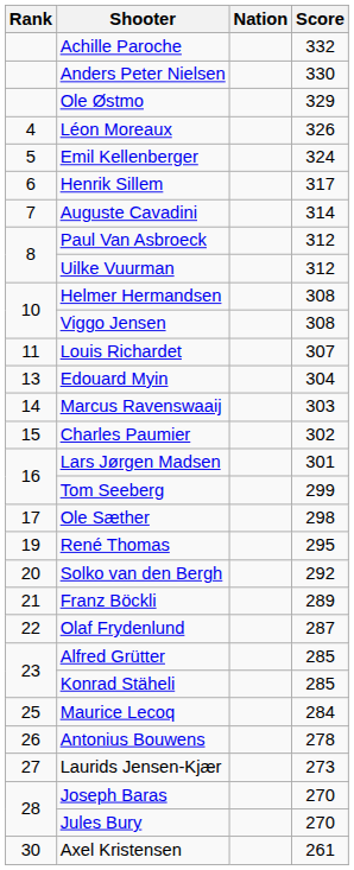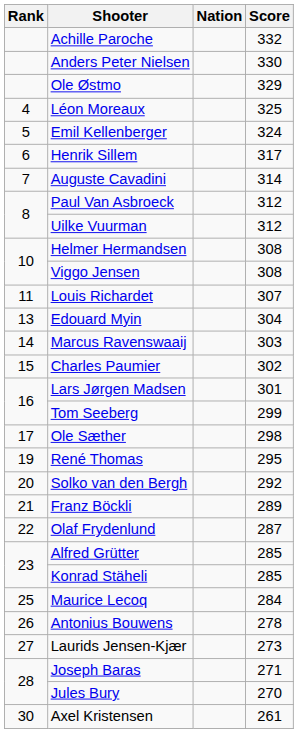Léon Moreaux | Score: 326 -> 325
Joseph Baras | Score: 270 -> 271
